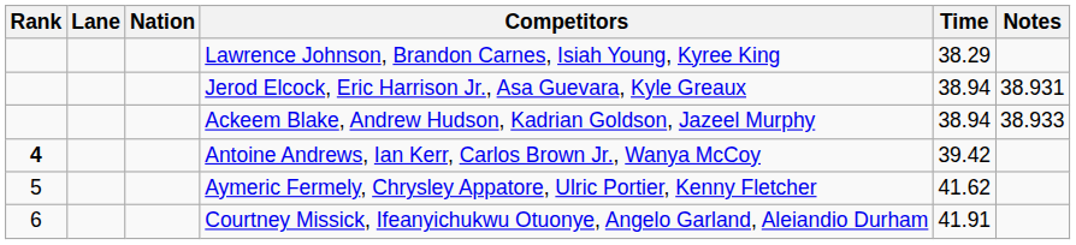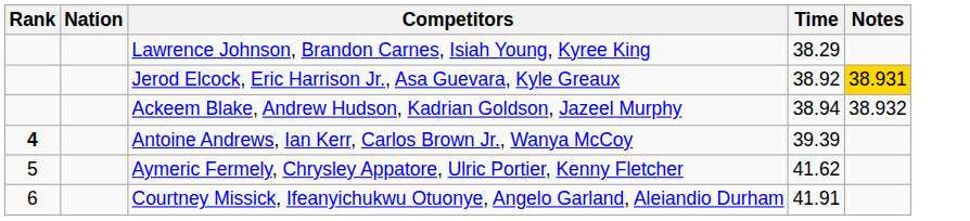- column: Lane
Jerod Elcock, Eric Harrison Jr., Asa Guevara, Kyle Greaux | Time: 38.94 -> 38.92
Jerod Elcock, Eric Harrison Jr., Asa Guevara, Kyle Greaux | Notes: no background -> gold background
Ackeem Blake, Andrew Hudson, Kadrian Goldson, Jazeel Murphy | Notes: 38.933 -> 38.932
Antoine Andrews, Ian Kerr, Carlos Brown Jr., Wanya McCoy | Time: 39.42 -> 39.39
